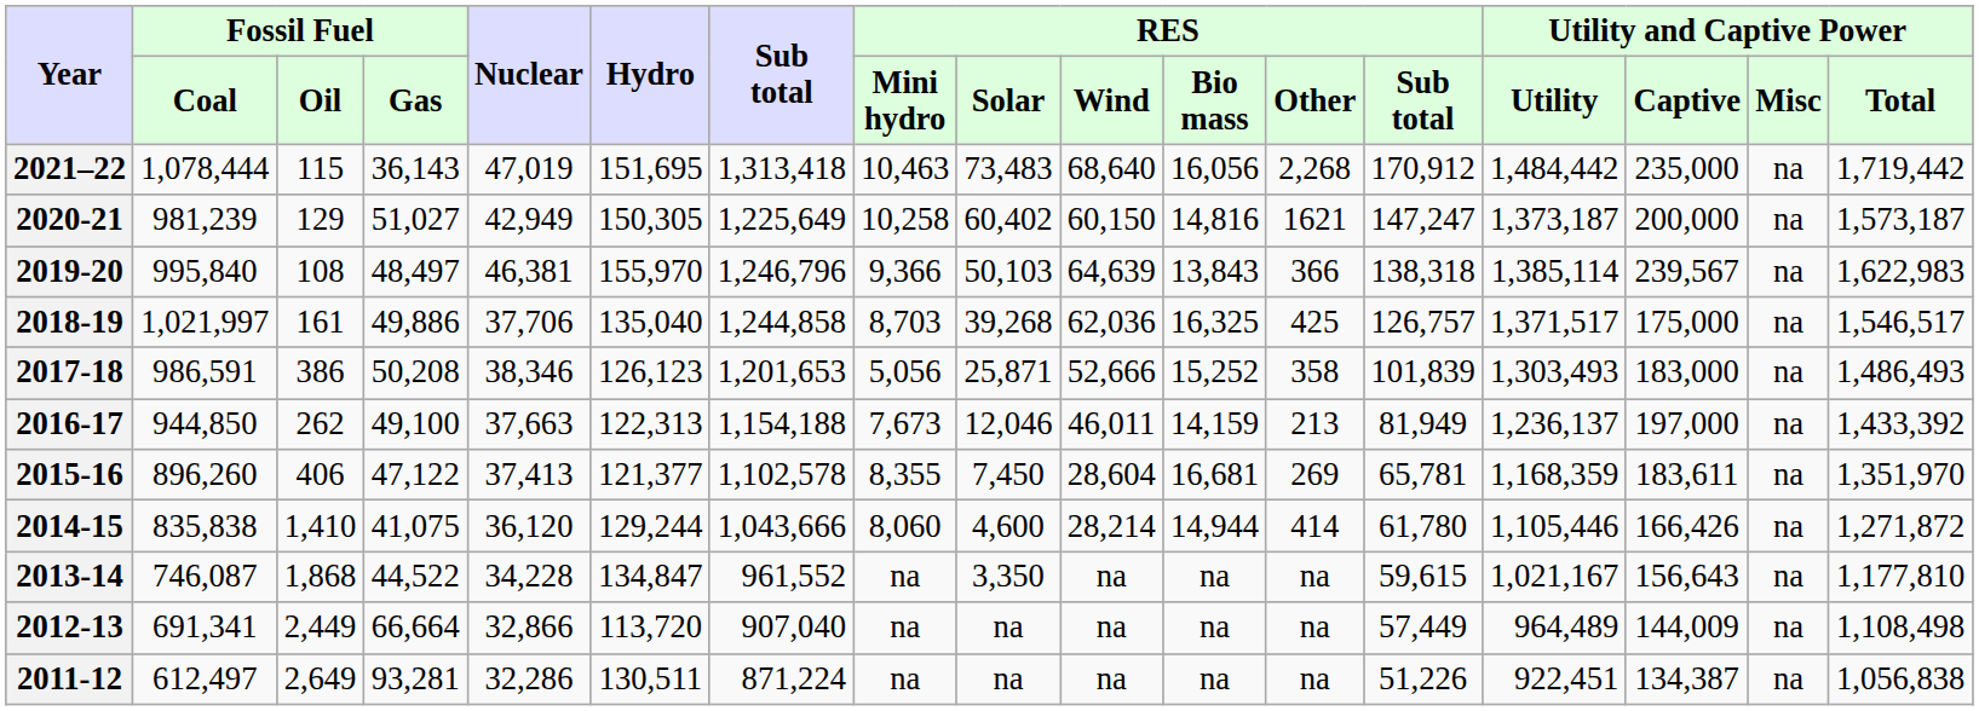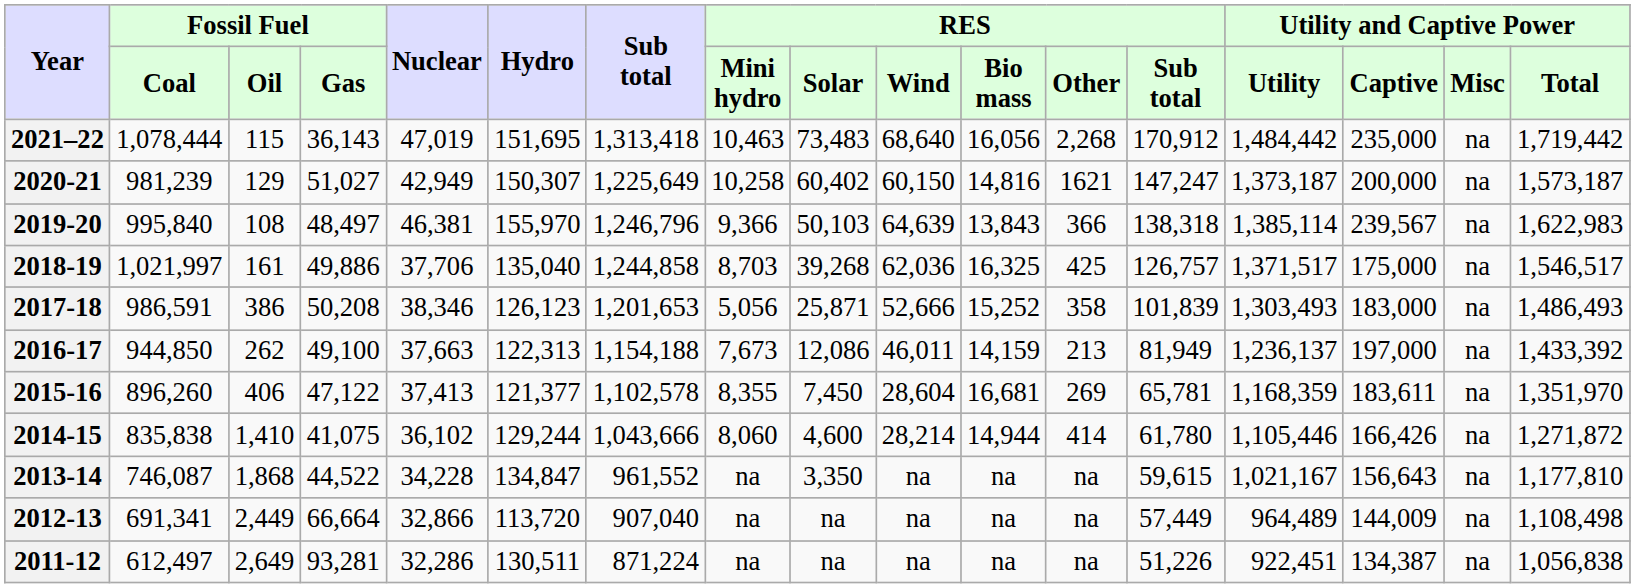2020-21 | Hydro: 150,305 -> 150,307
2016-17 | RES / Solar: 12,046 -> 12,086
2014-15 | Nuclear: 36,120 -> 36,102
